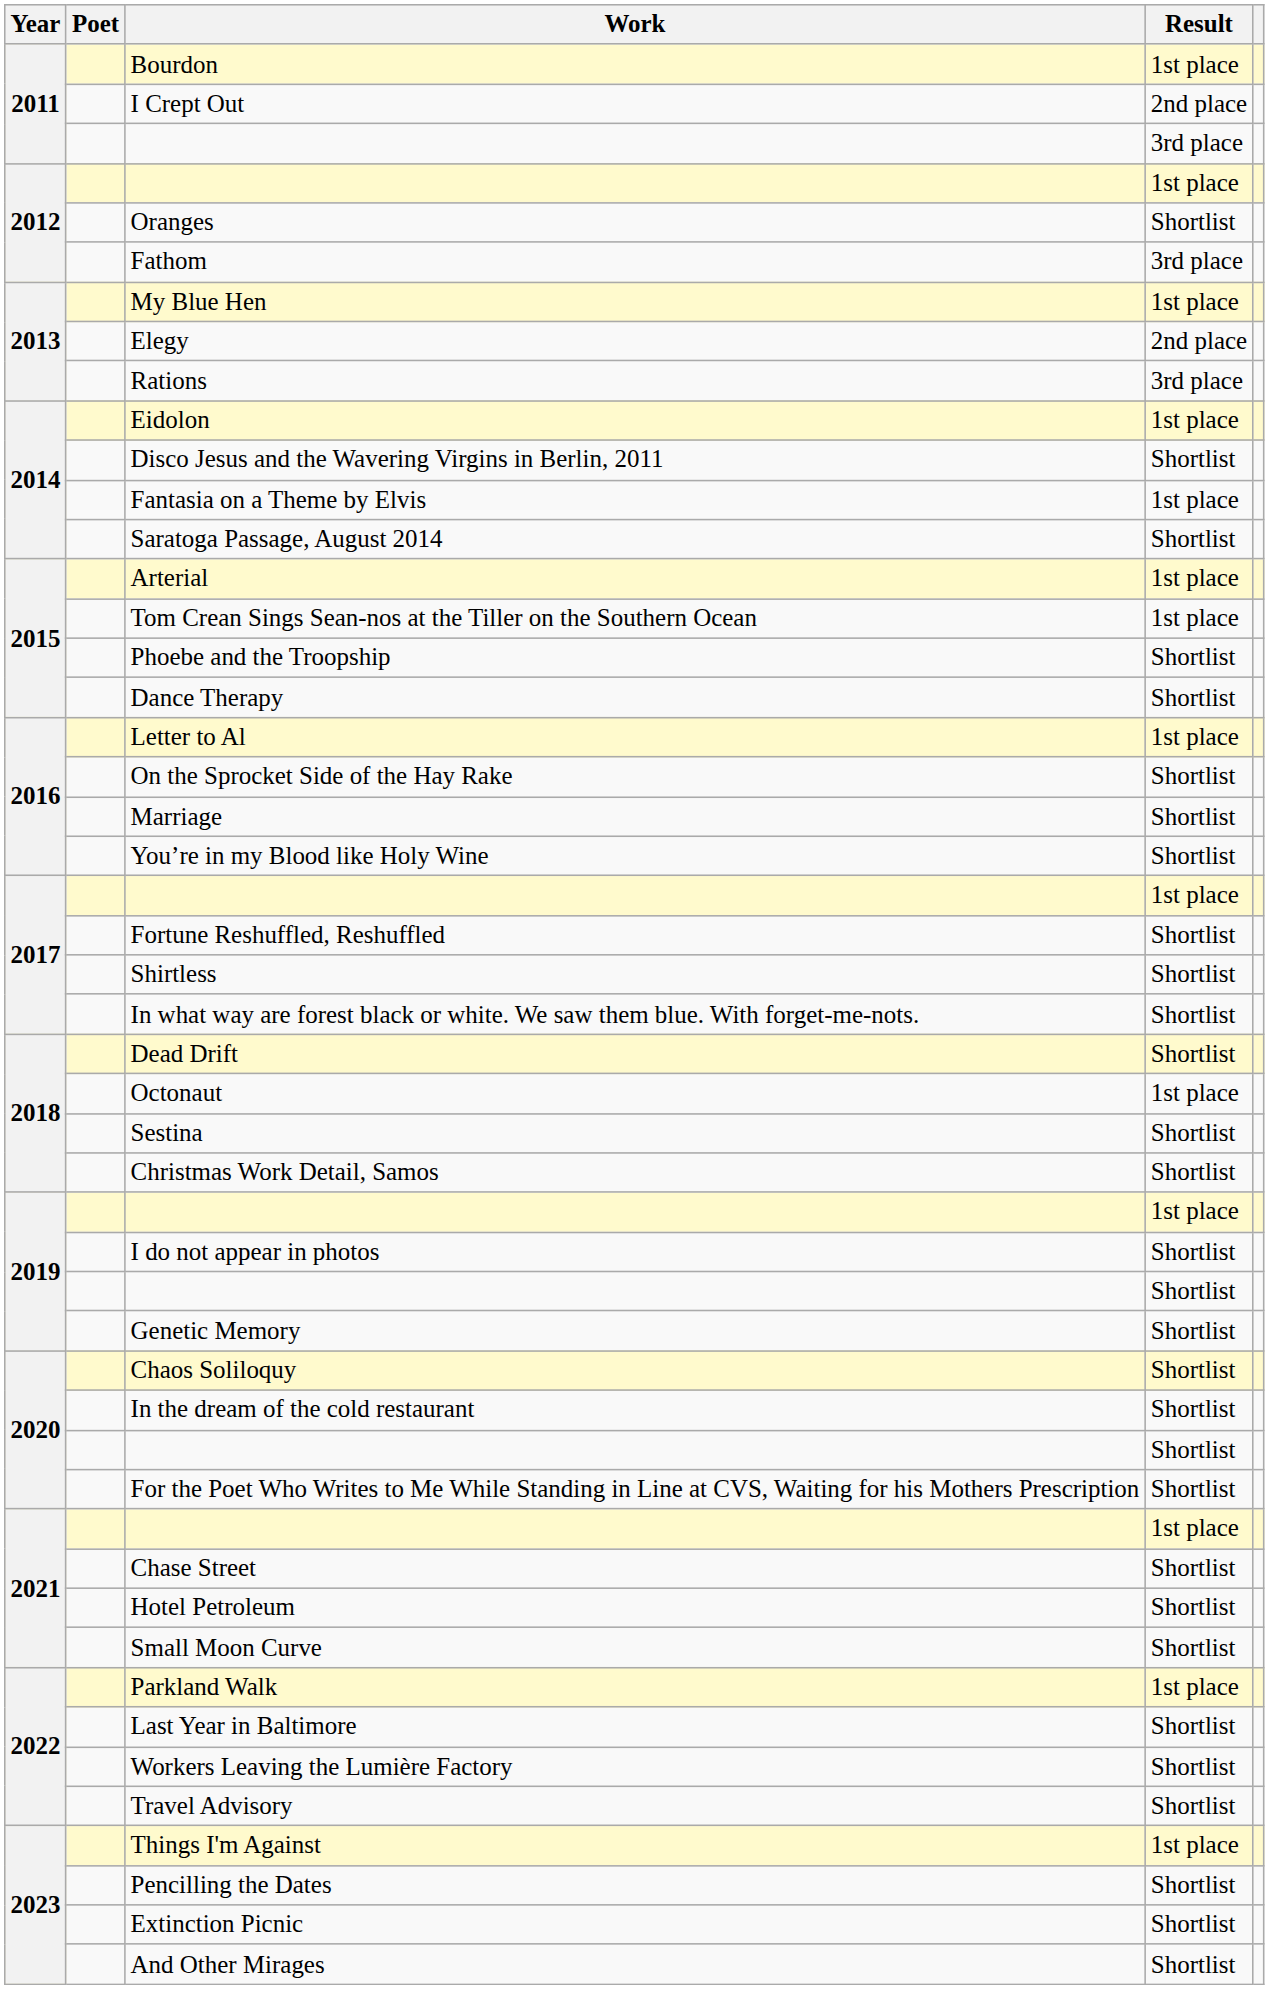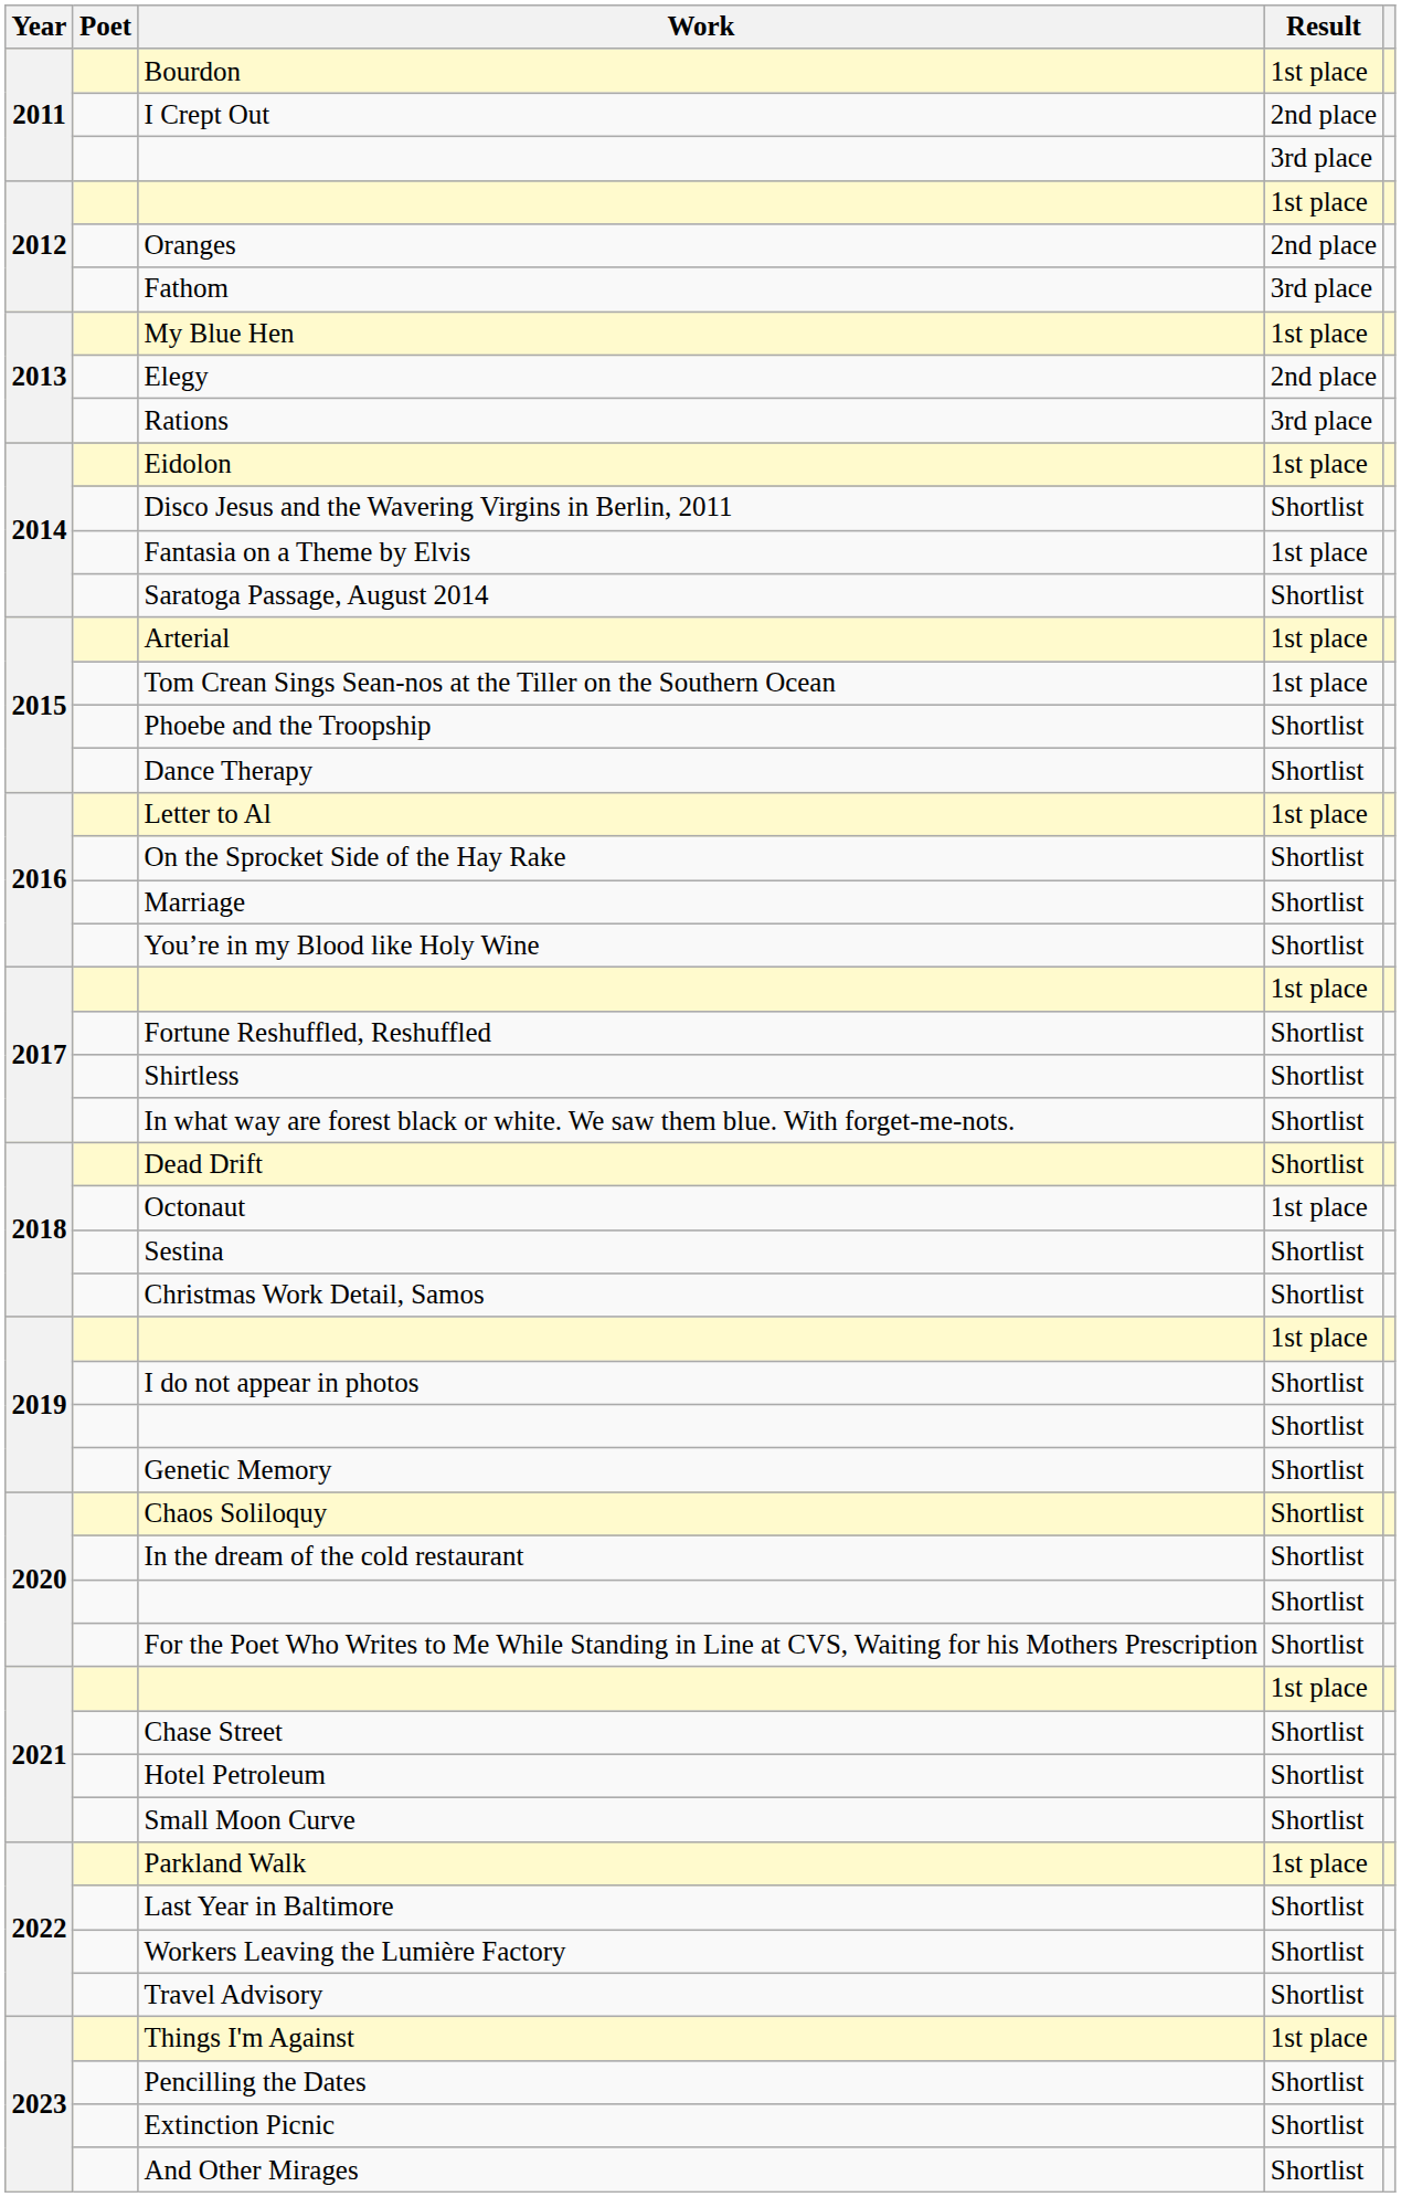Oranges | Result: Shortlist -> 2nd place
